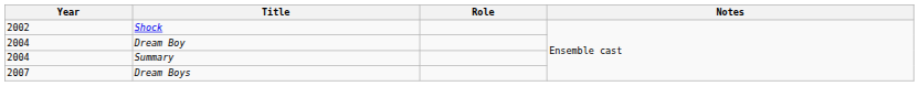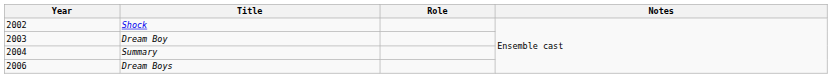Dream Boy | Year: 2004 -> 2003
Dream Boys | Year: 2007 -> 2006
